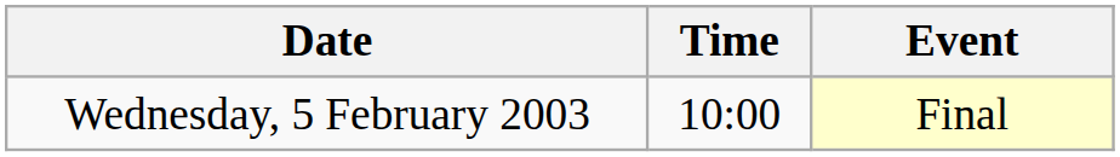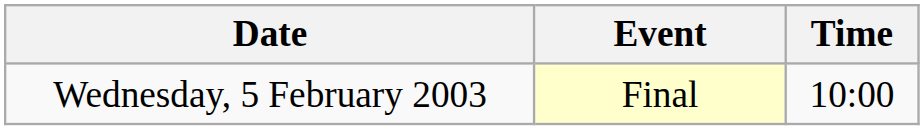columns swapped: Time <-> Event
